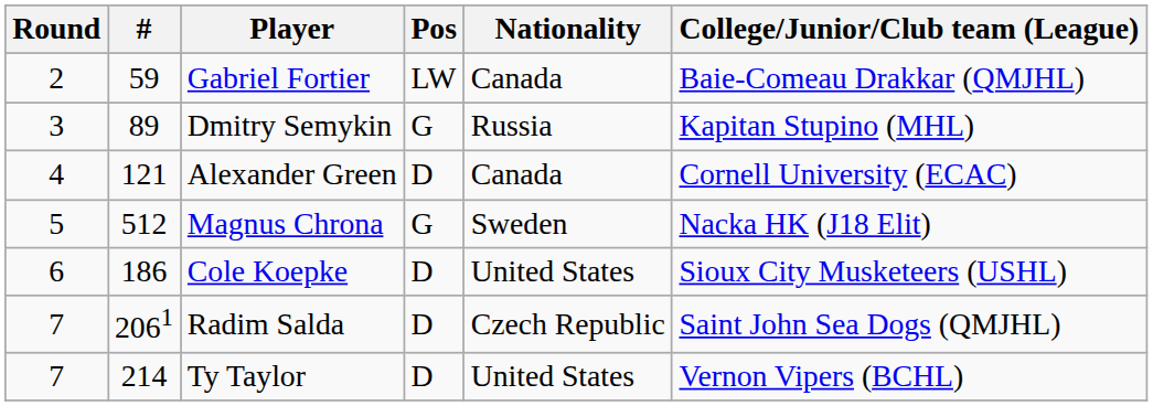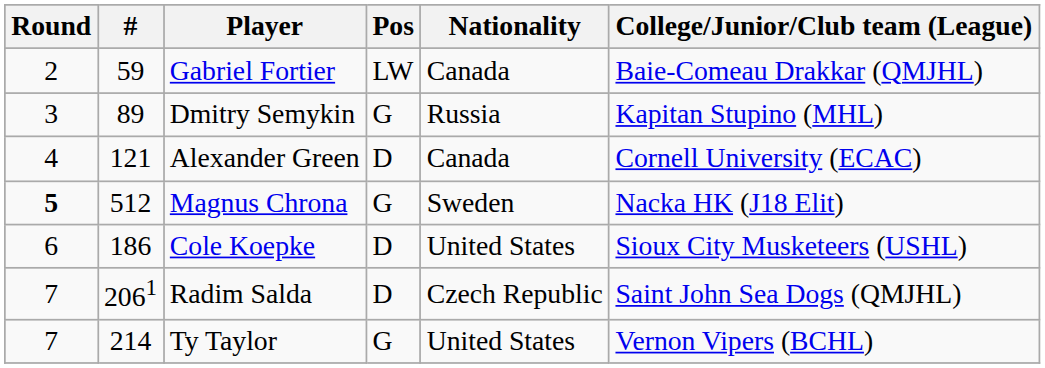Magnus Chrona | Round: normal -> bold
Ty Taylor | Pos: D -> G
